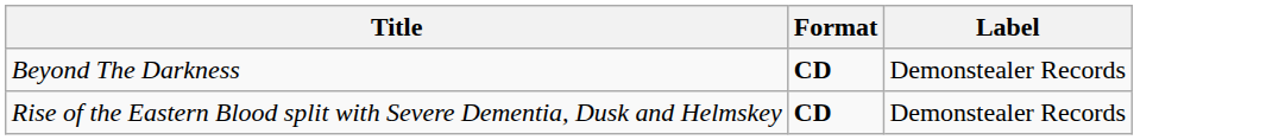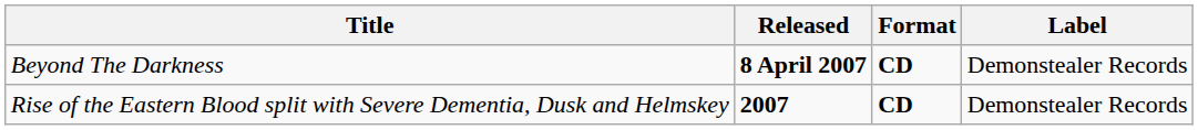+ column: Released | 8 April 2007 | 2007
